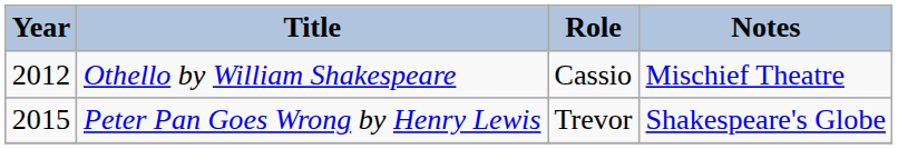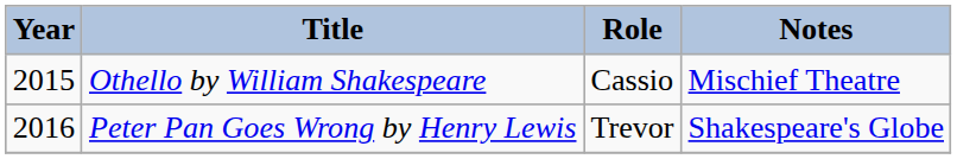Othello by William Shakespeare | Year: 2012 -> 2015
Peter Pan Goes Wrong by Henry Lewis | Year: 2015 -> 2016
